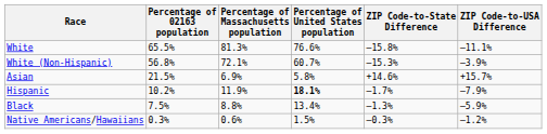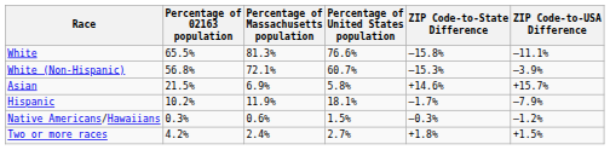Hispanic | Percentage of United States population: bold -> normal
- row: Black | 7.5% | 8.8% | 13.4% | –1.3% | –5.9%
+ row: Two or more races | 4.2% | 2.4% | 2.7% | +1.8% | +1.5%
